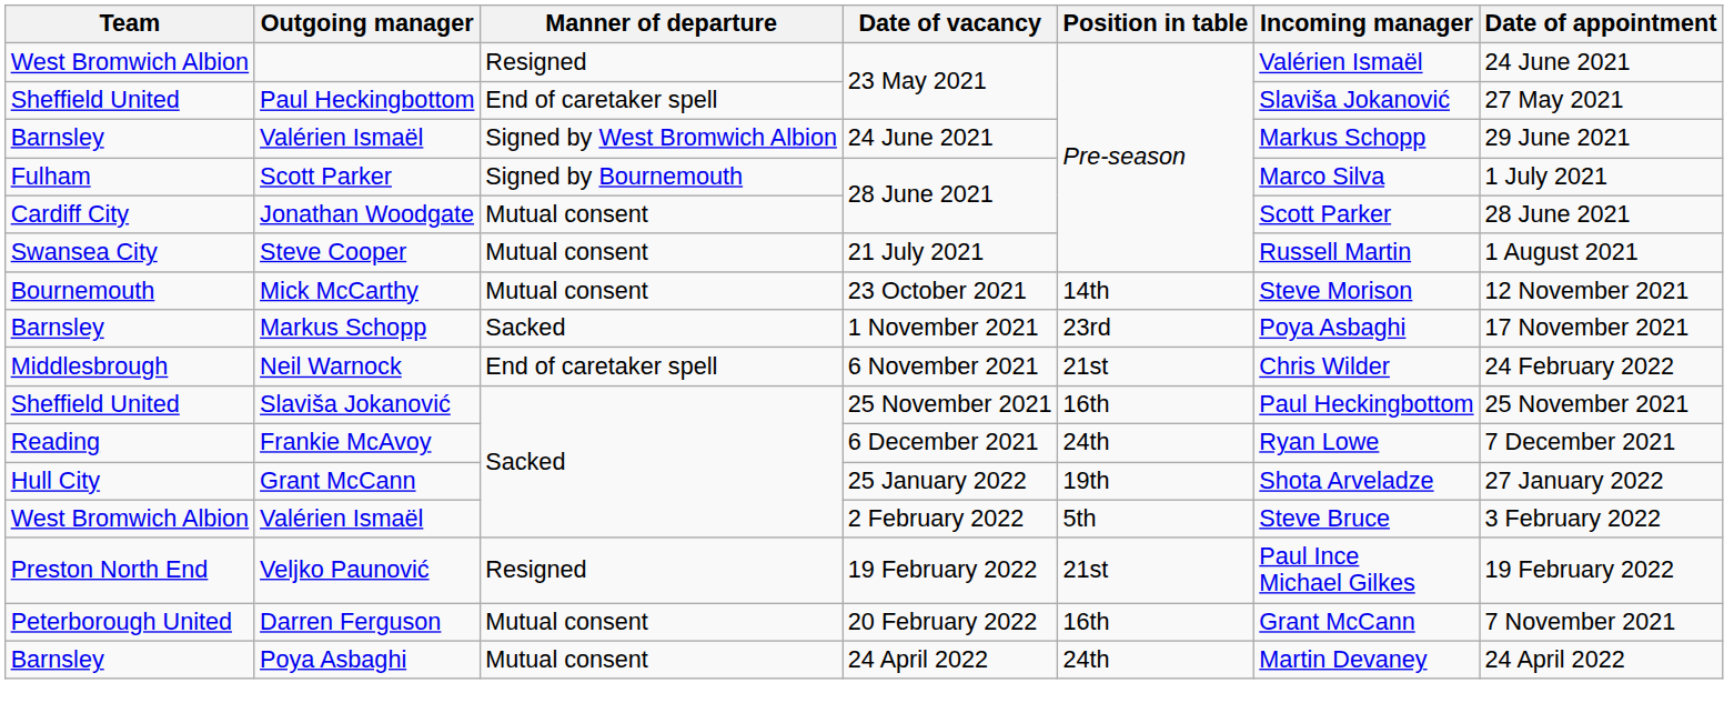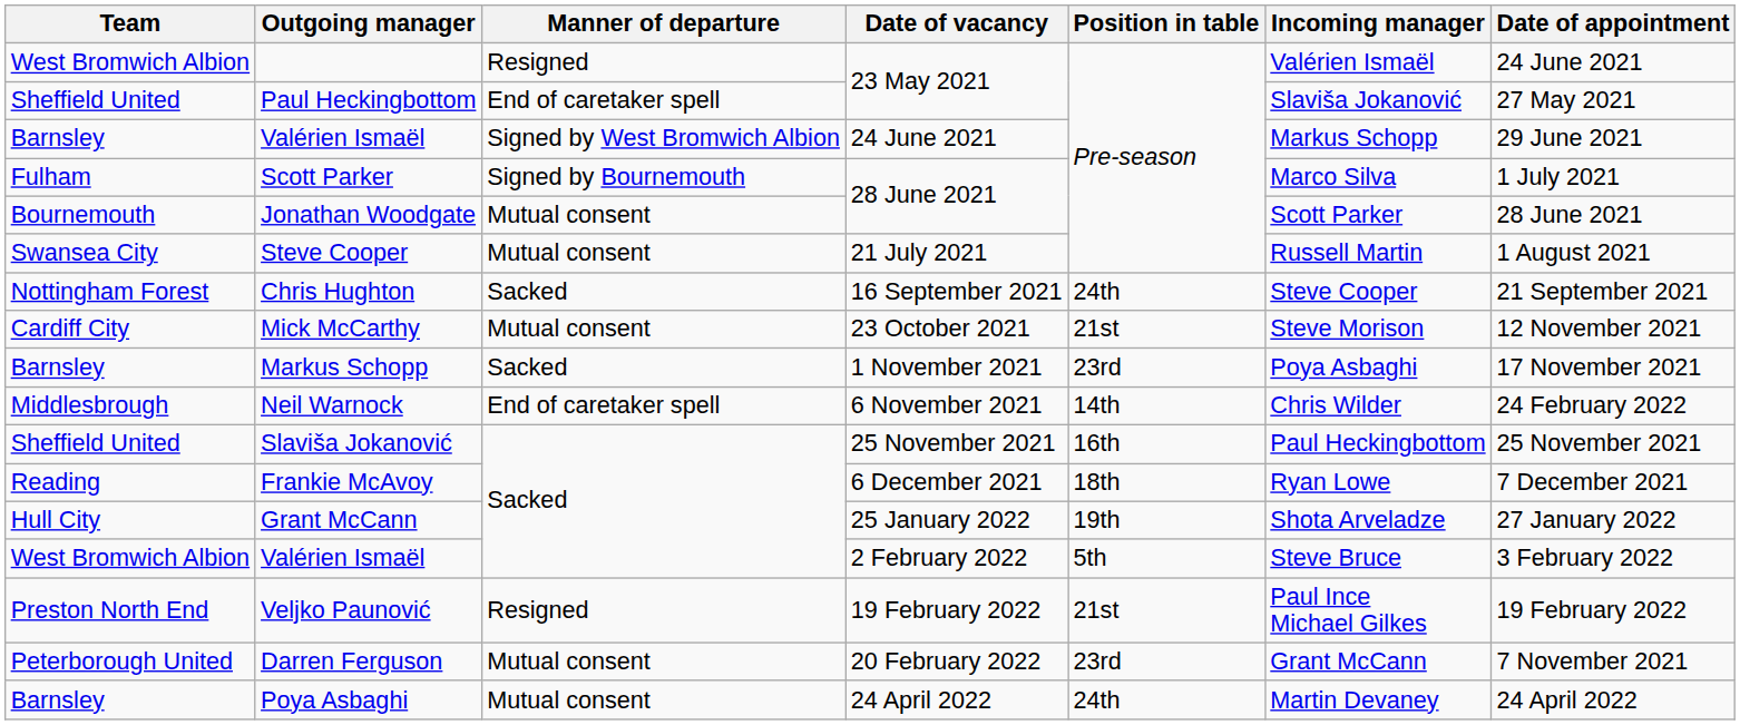Jonathan Woodgate | Team: Cardiff City -> Bournemouth
+ row: Nottingham Forest | Chris Hughton | Sacked | 16 September 2021 | 24th | Steve Cooper | 21 September 2021
Mick McCarthy | Team: Bournemouth -> Cardiff City
Mick McCarthy | Position in table: 14th -> 21st
Neil Warnock | Position in table: 21st -> 14th
Frankie McAvoy | Position in table: 24th -> 18th
Darren Ferguson | Position in table: 16th -> 23rd
